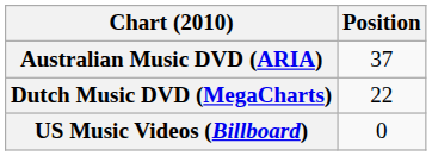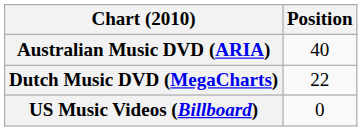Australian Music DVD (ARIA) | Position: 37 -> 40
